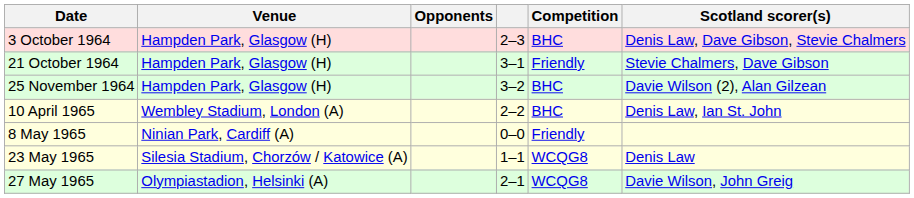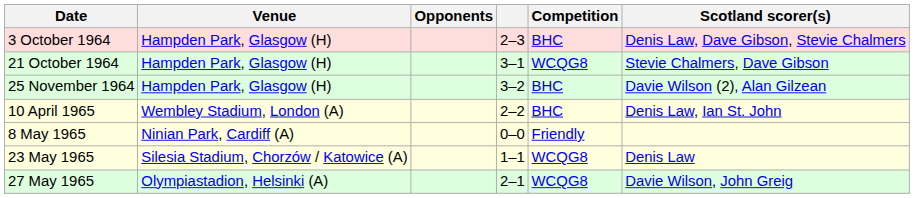21 October 1964 | Competition: Friendly -> WCQG8
